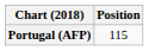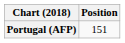Portugal (AFP) | Position: 115 -> 151
